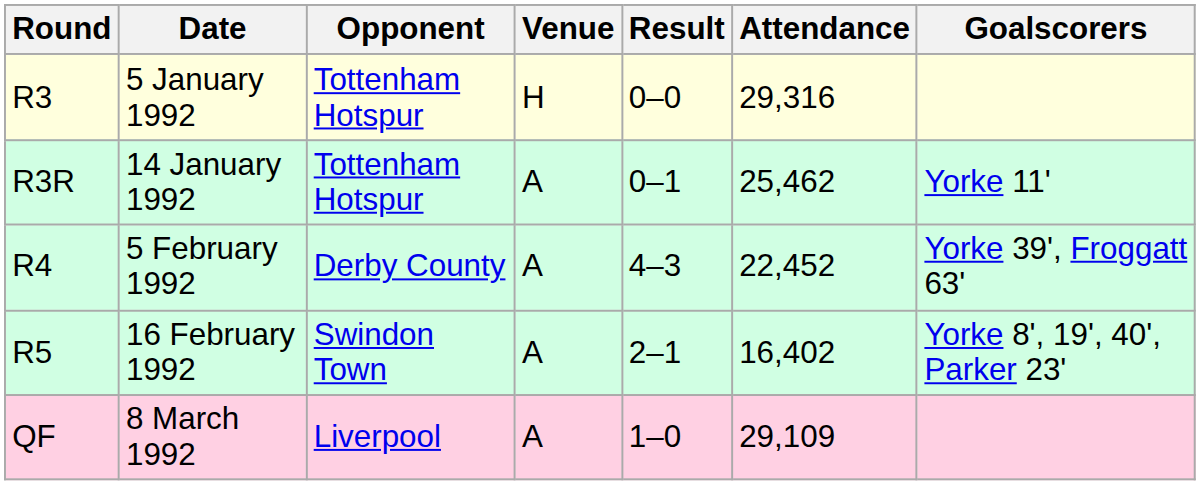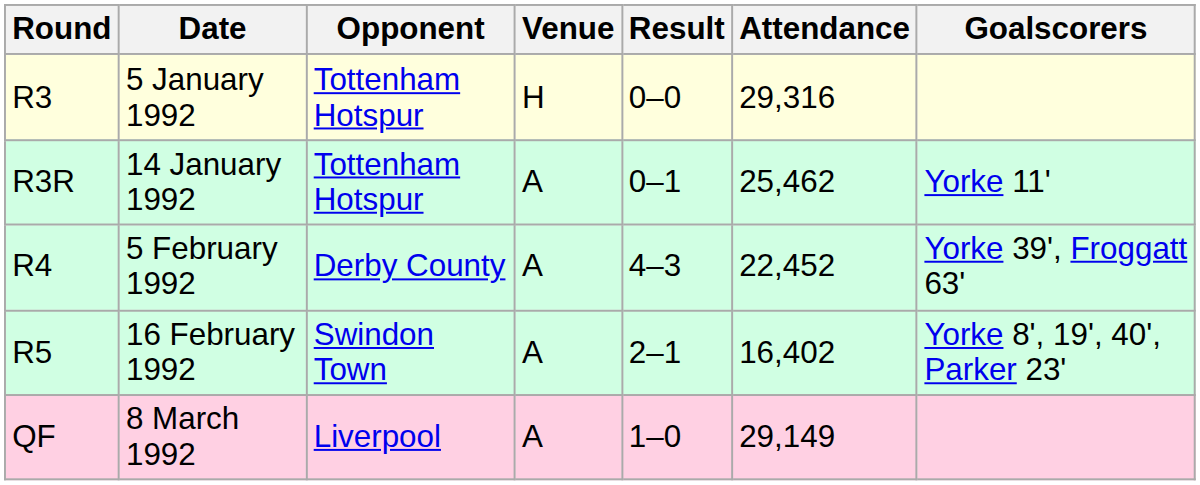8 March 1992 | Attendance: 29,109 -> 29,149
